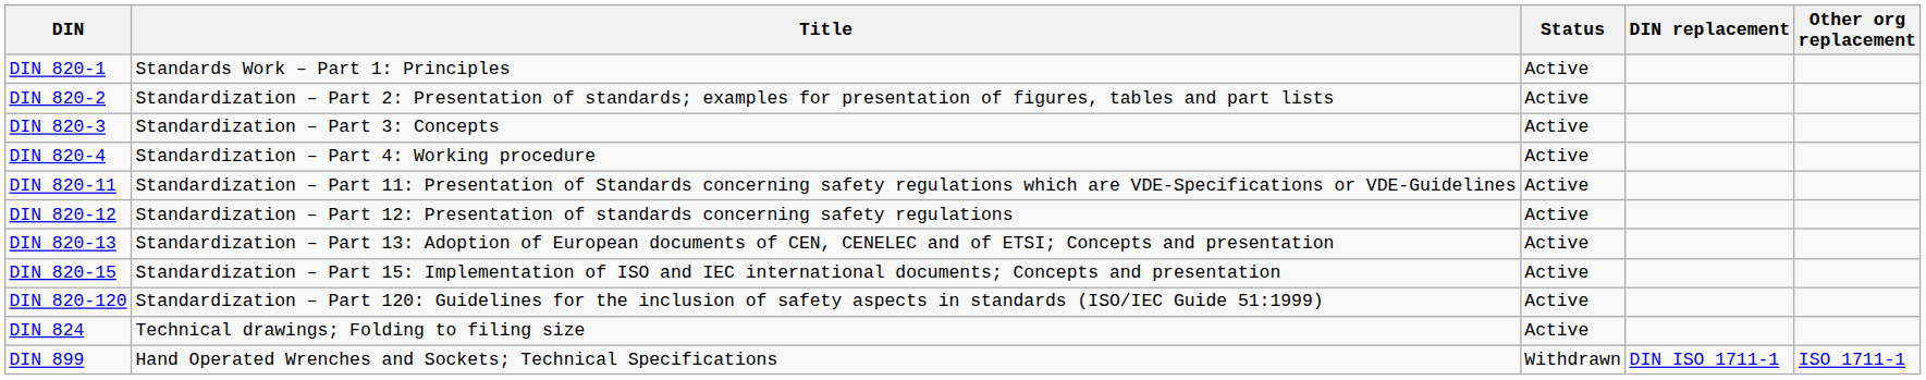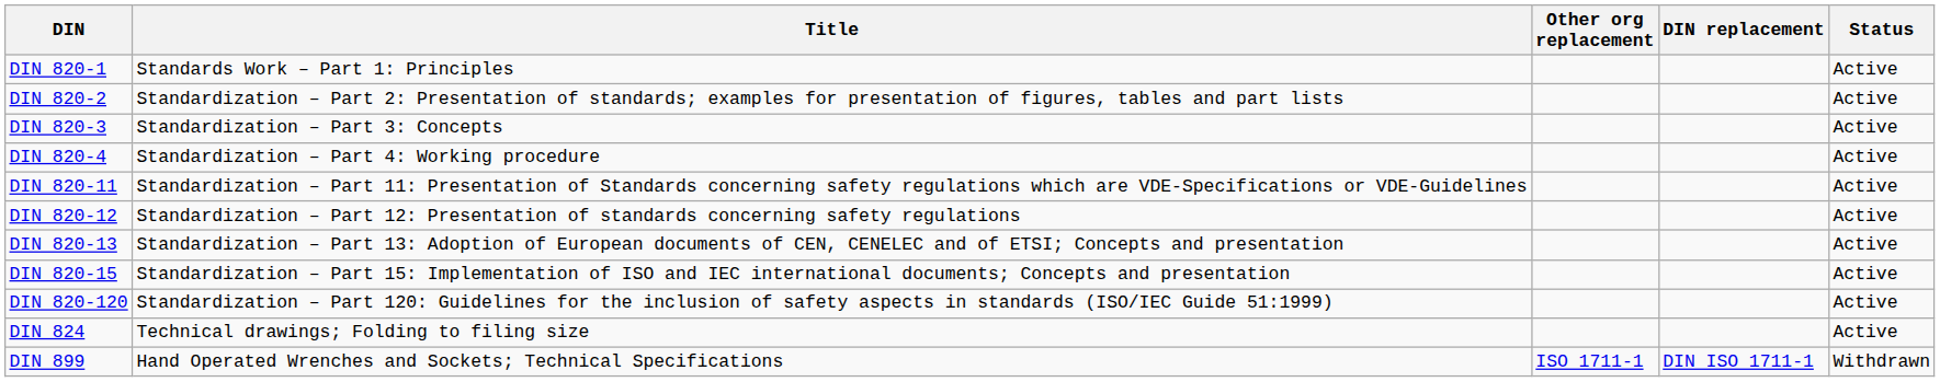columns swapped: Status <-> Other org replacement
